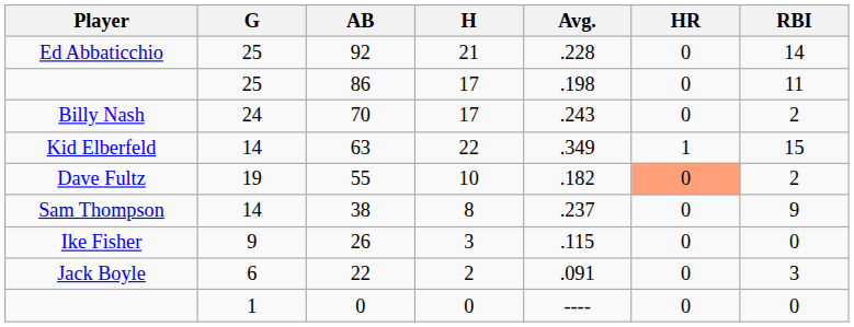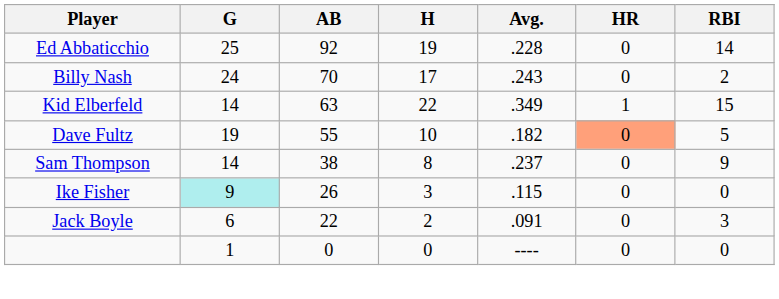92 | H: 21 -> 19
- row: 25 | 86 | 17 | .198 | 0 | 11
55 | RBI: 2 -> 5
26 | G: no background -> paleturquoise background
